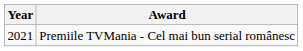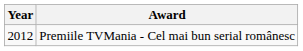Premiile TVMania - Cel mai bun serial românesc | Year: 2021 -> 2012
